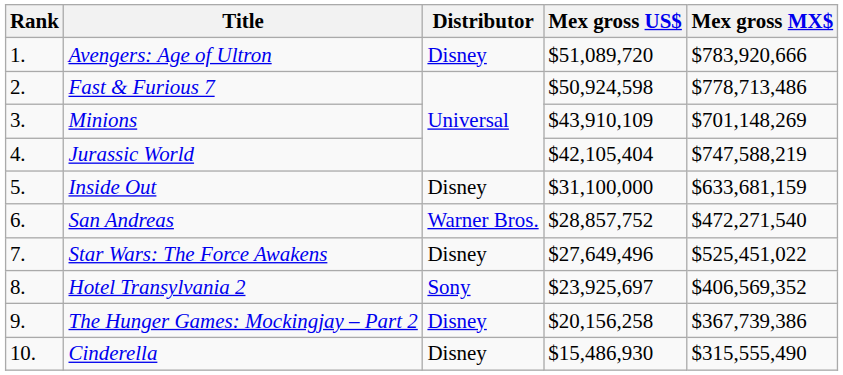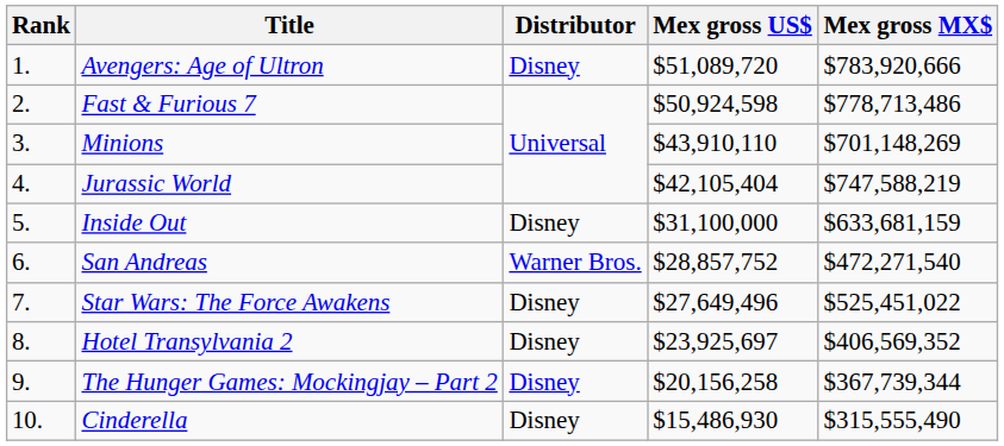Minions | Mex gross US$: $43,910,109 -> $43,910,110
Hotel Transylvania 2 | Distributor: Sony -> Disney
The Hunger Games: Mockingjay – Part 2 | Mex gross MX$: $367,739,386 -> $367,739,344
